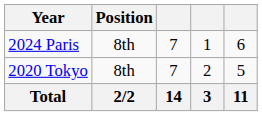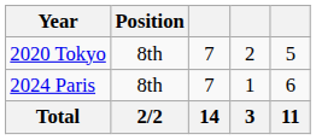rows swapped: 2020 Tokyo <-> 2024 Paris
